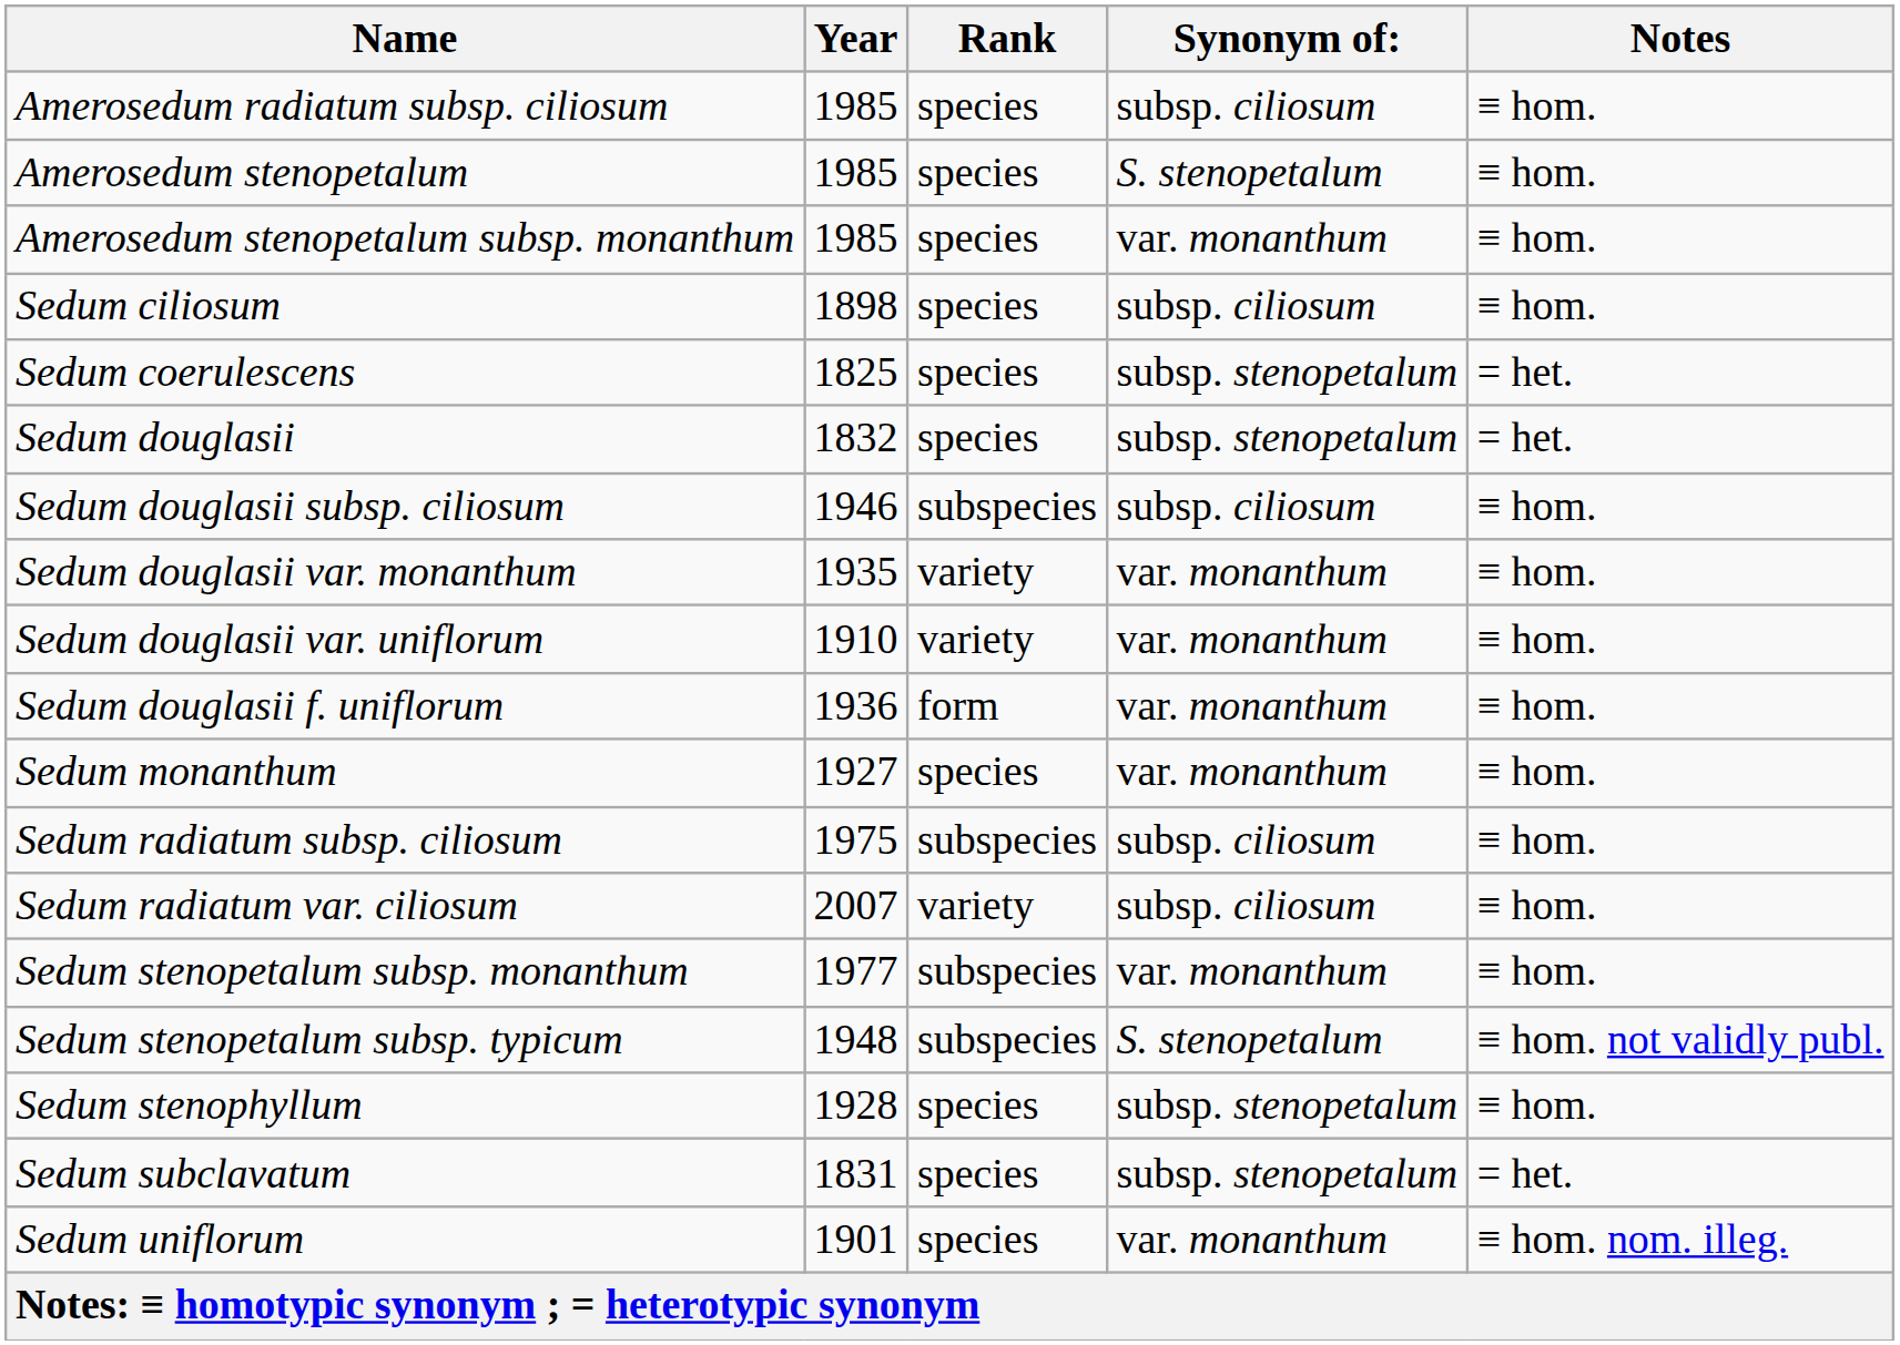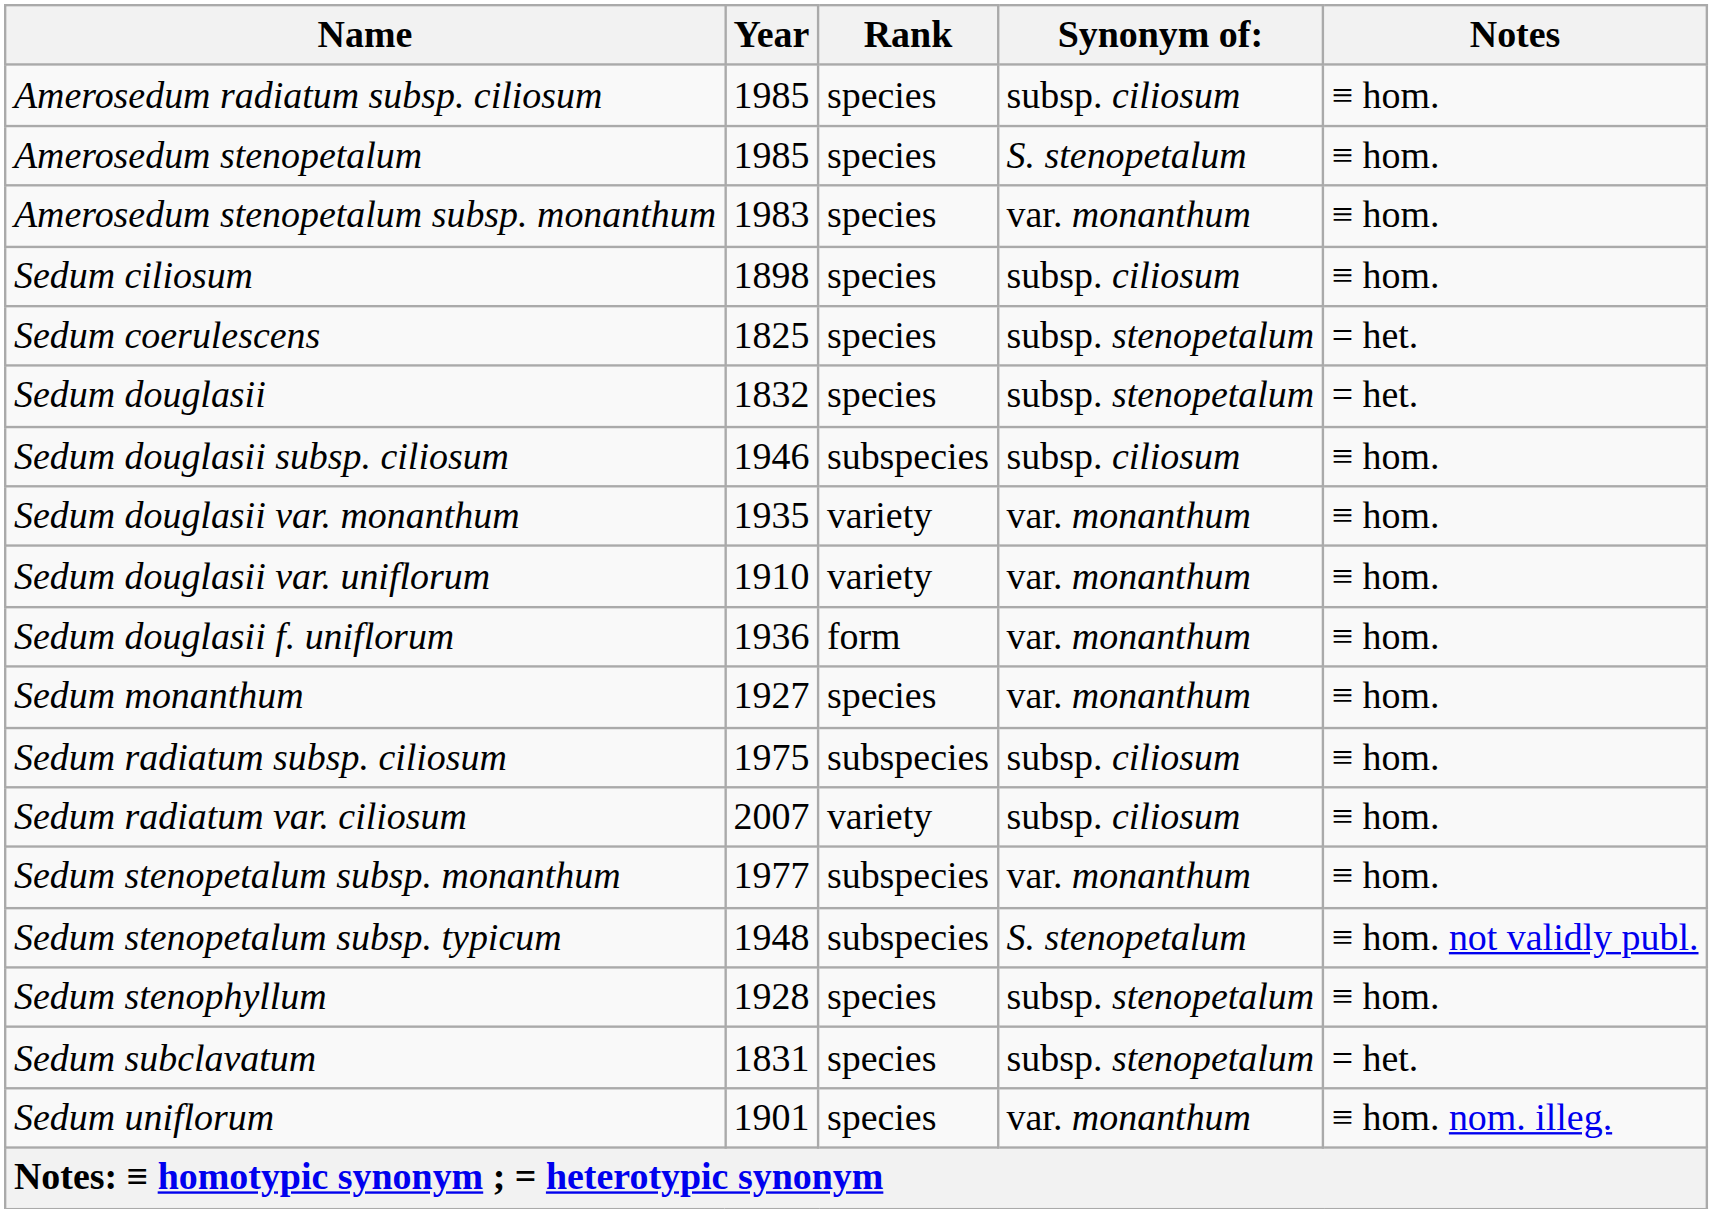Amerosedum stenopetalum subsp. monanthum | Year: 1985 -> 1983
